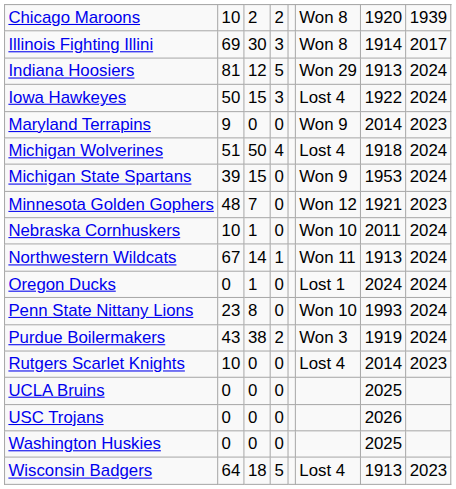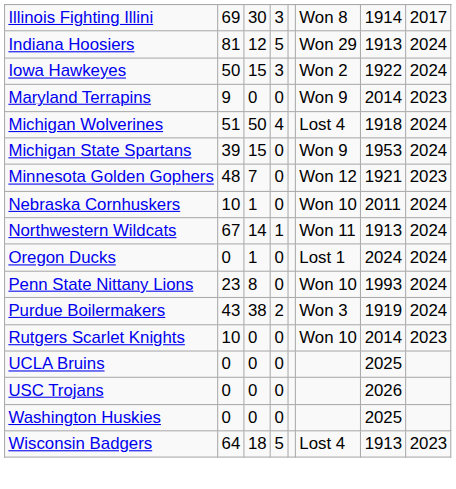- row: Chicago Maroons | 10 | 2 | 2 | Won 8 | 1920 | 1939
Iowa Hawkeyes | column 6: Lost 4 -> Won 2
Rutgers Scarlet Knights | column 6: Lost 4 -> Won 10
